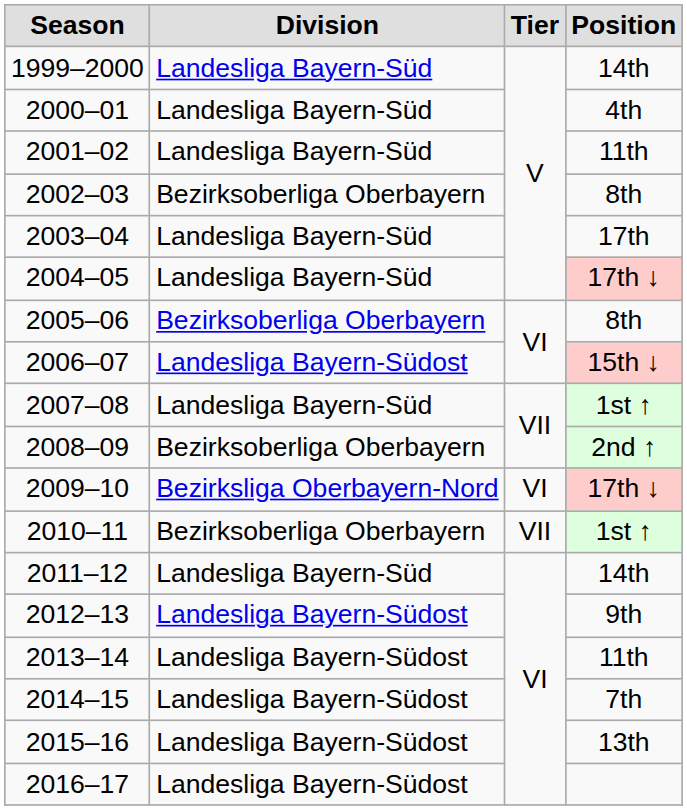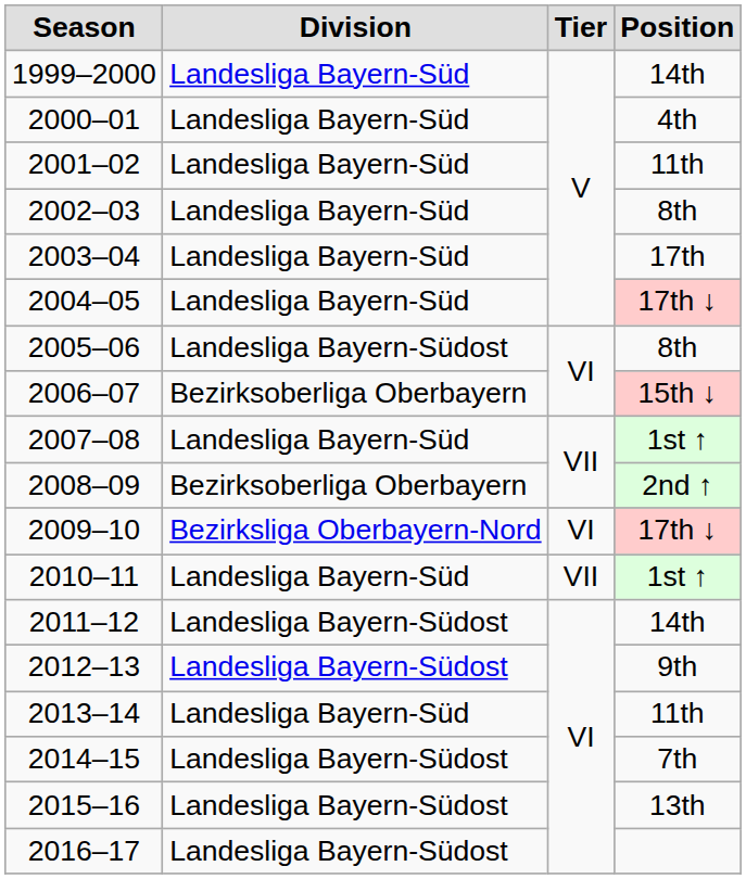2002–03 | Division: Bezirksoberliga Oberbayern -> Landesliga Bayern-Süd
2005–06 | Division: Bezirksoberliga Oberbayern -> Landesliga Bayern-Südost
2006–07 | Division: Landesliga Bayern-Südost -> Bezirksoberliga Oberbayern
2010–11 | Division: Bezirksoberliga Oberbayern -> Landesliga Bayern-Süd
2011–12 | Division: Landesliga Bayern-Süd -> Landesliga Bayern-Südost
2013–14 | Division: Landesliga Bayern-Südost -> Landesliga Bayern-Süd
